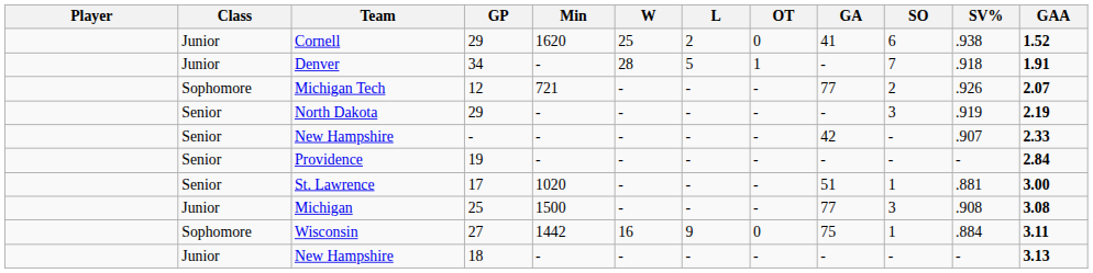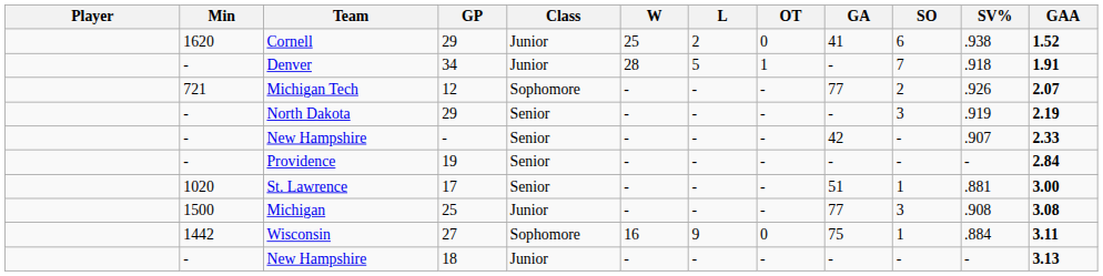columns swapped: Class <-> Min
